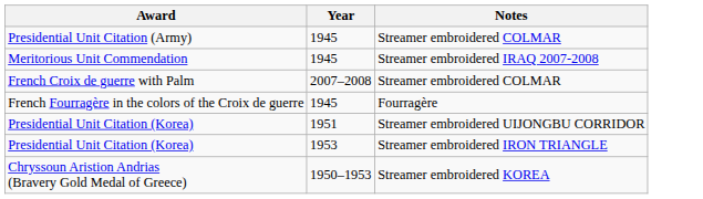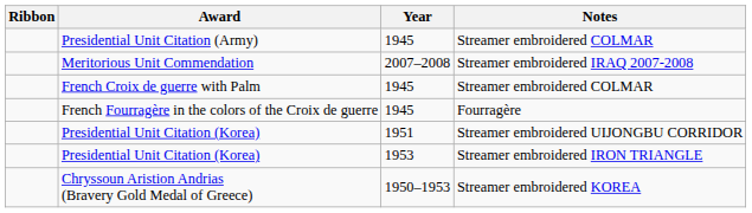+ column: Ribbon
Meritorious Unit Commendation | Year: 1945 -> 2007–2008
French Croix de guerre with Palm | Year: 2007–2008 -> 1945
